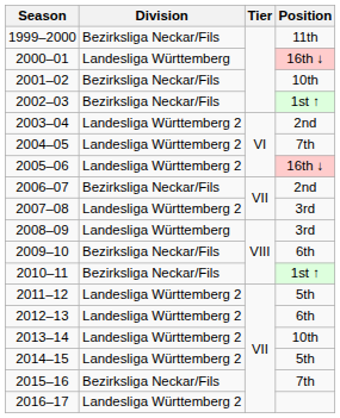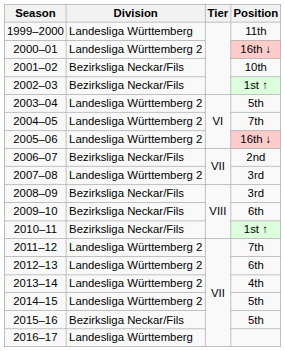1999–2000 | Division: Bezirksliga Neckar/Fils -> Landesliga Württemberg
2000–01 | Division: Landesliga Württemberg -> Landesliga Württemberg 2
2003–04 | Position: 2nd -> 5th
2008–09 | Division: Landesliga Württemberg -> Bezirksliga Neckar/Fils
2011–12 | Position: 5th -> 7th
2013–14 | Position: 10th -> 4th
2015–16 | Position: 7th -> 5th
2016–17 | Division: Landesliga Württemberg 2 -> Landesliga Württemberg
